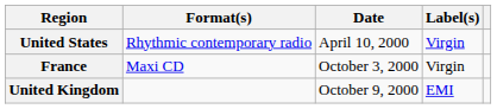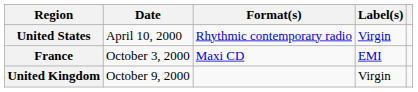columns swapped: Date <-> Format(s)
France | Label(s): Virgin -> EMI
United Kingdom | Label(s): EMI -> Virgin
